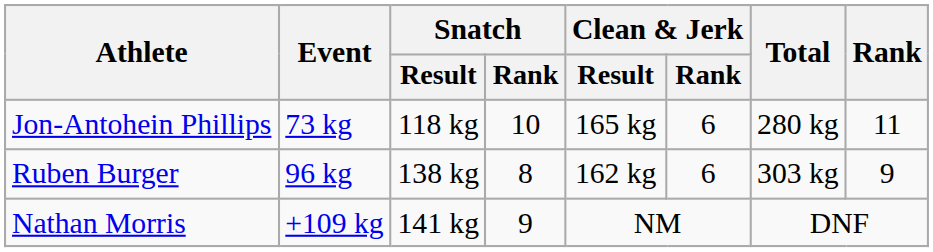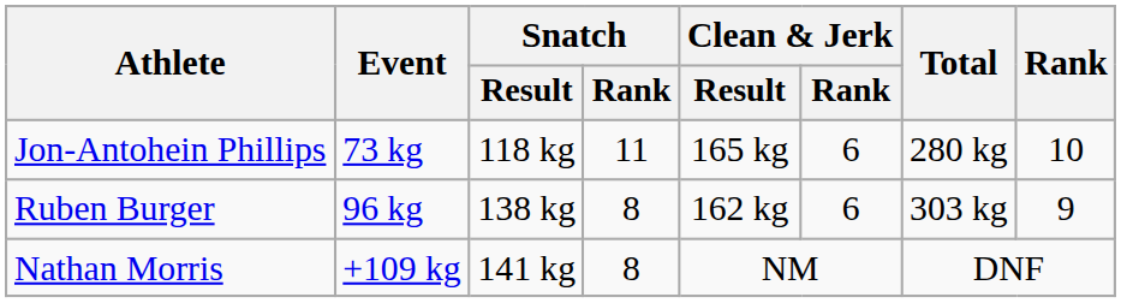Jon-Antohein Phillips | Snatch / Rank: 10 -> 11
Jon-Antohein Phillips | Rank: 11 -> 10
Nathan Morris | Snatch / Rank: 9 -> 8
